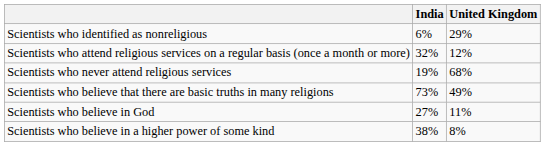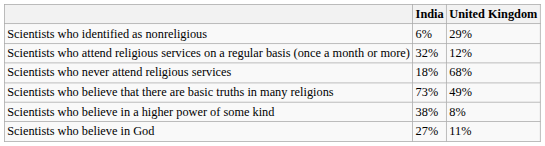Scientists who never attend religious services | India: 19% -> 18%
rows swapped: Scientists who believe in God <-> Scientists who believe in a higher power of some kind
